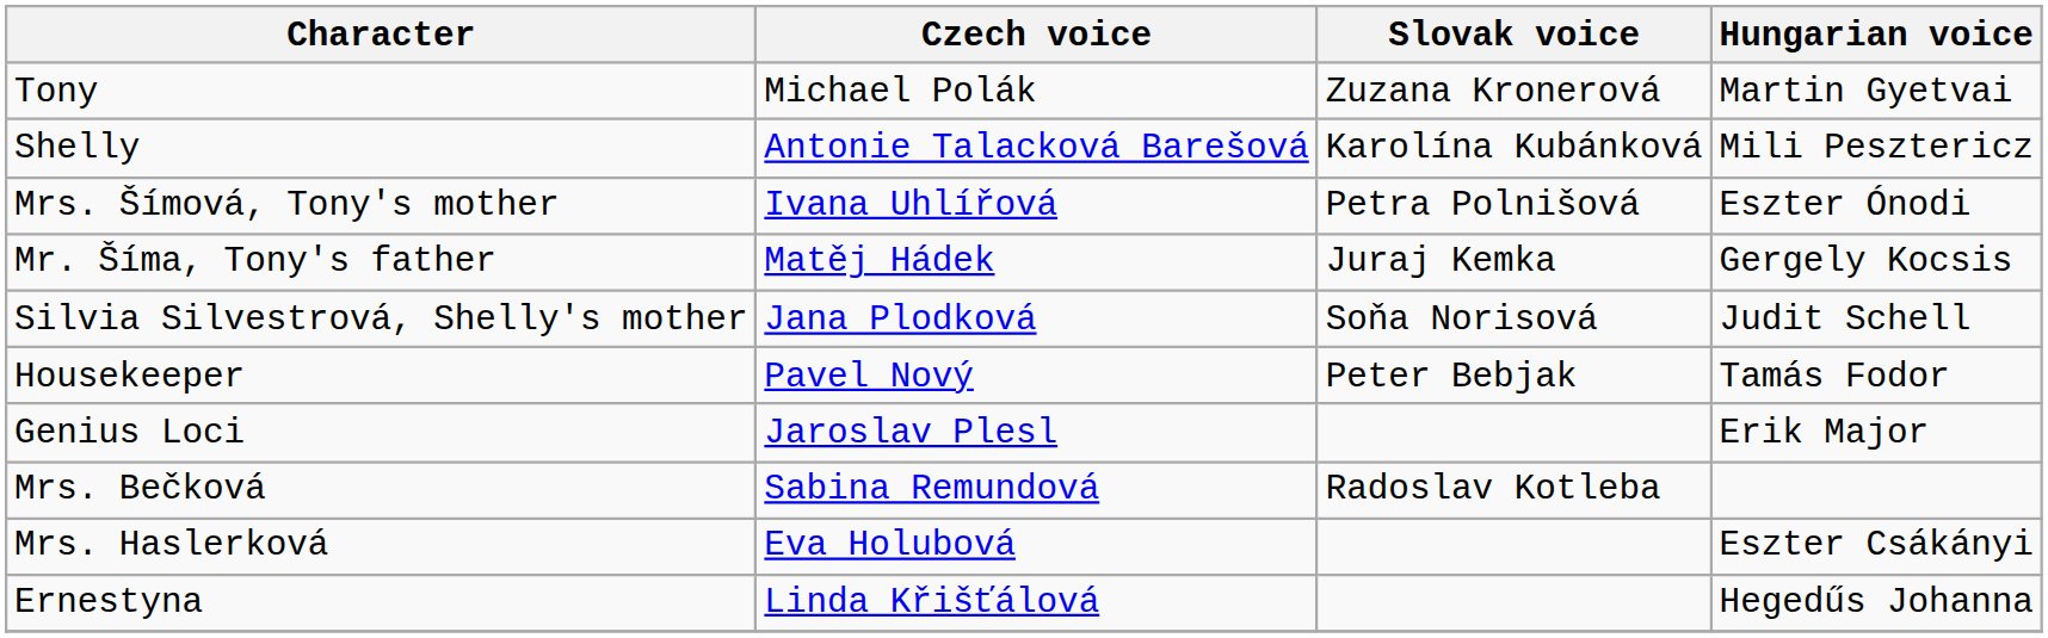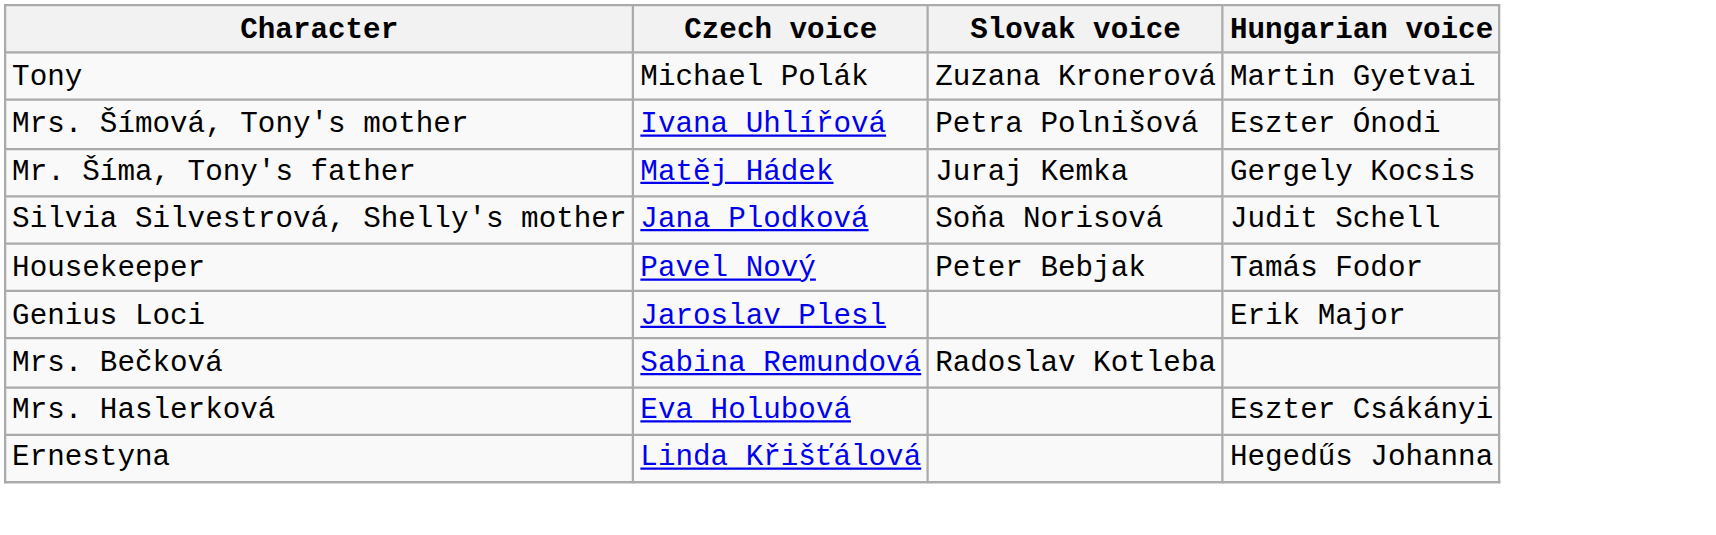- row: Shelly | Antonie Talacková Barešová | Karolína Kubánková | Mili Pesztericz
